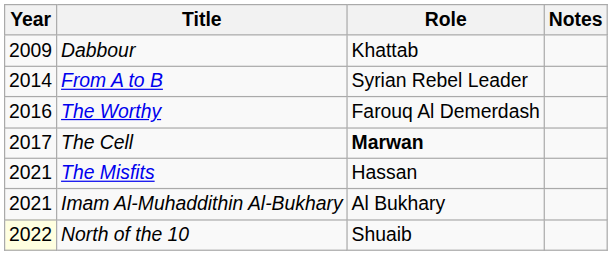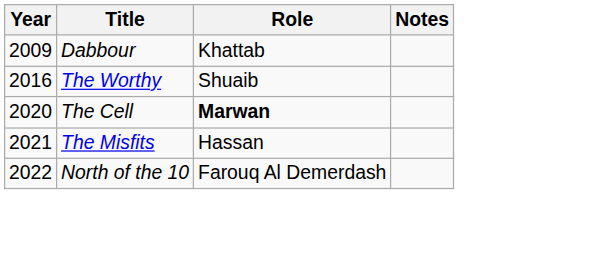- row: 2014 | From A to B | Syrian Rebel Leader
The Worthy | Role: Farouq Al Demerdash -> Shuaib
The Cell | Year: 2017 -> 2020
- row: 2021 | Imam Al-Muhaddithin Al-Bukhary | Al Bukhary
North of the 10 | Year: lightyellow background -> no background
North of the 10 | Role: Shuaib -> Farouq Al Demerdash
